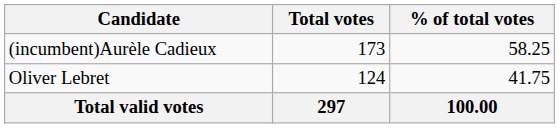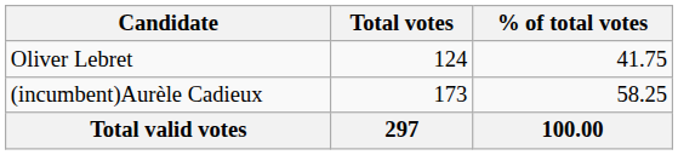rows swapped: (incumbent)Aurèle Cadieux <-> Oliver Lebret
